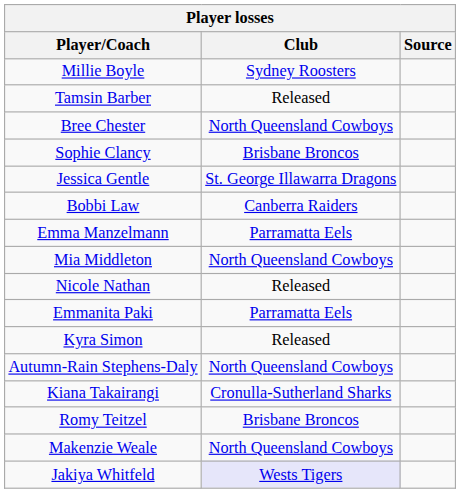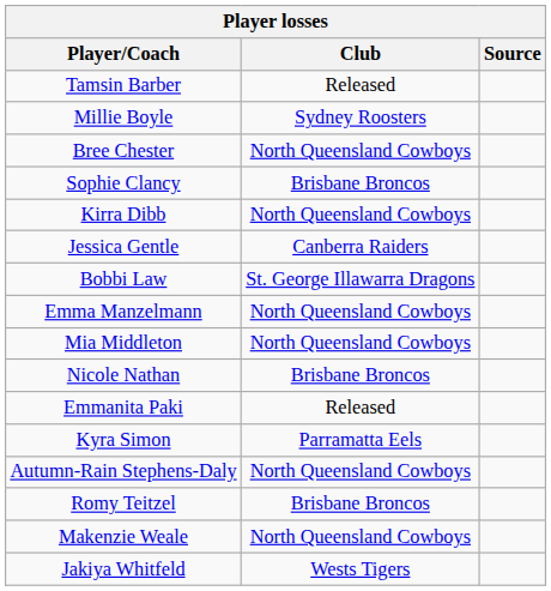rows swapped: Tamsin Barber <-> Millie Boyle
+ row: Kirra Dibb | North Queensland Cowboys
Jessica Gentle | Club: St. George Illawarra Dragons -> Canberra Raiders
Bobbi Law | Club: Canberra Raiders -> St. George Illawarra Dragons
Emma Manzelmann | Club: Parramatta Eels -> North Queensland Cowboys
Nicole Nathan | Club: Released -> Brisbane Broncos
Emmanita Paki | Club: Parramatta Eels -> Released
Kyra Simon | Club: Released -> Parramatta Eels
- row: Kiana Takairangi | Cronulla-Sutherland Sharks
Jakiya Whitfeld | Club: lavender background -> no background
